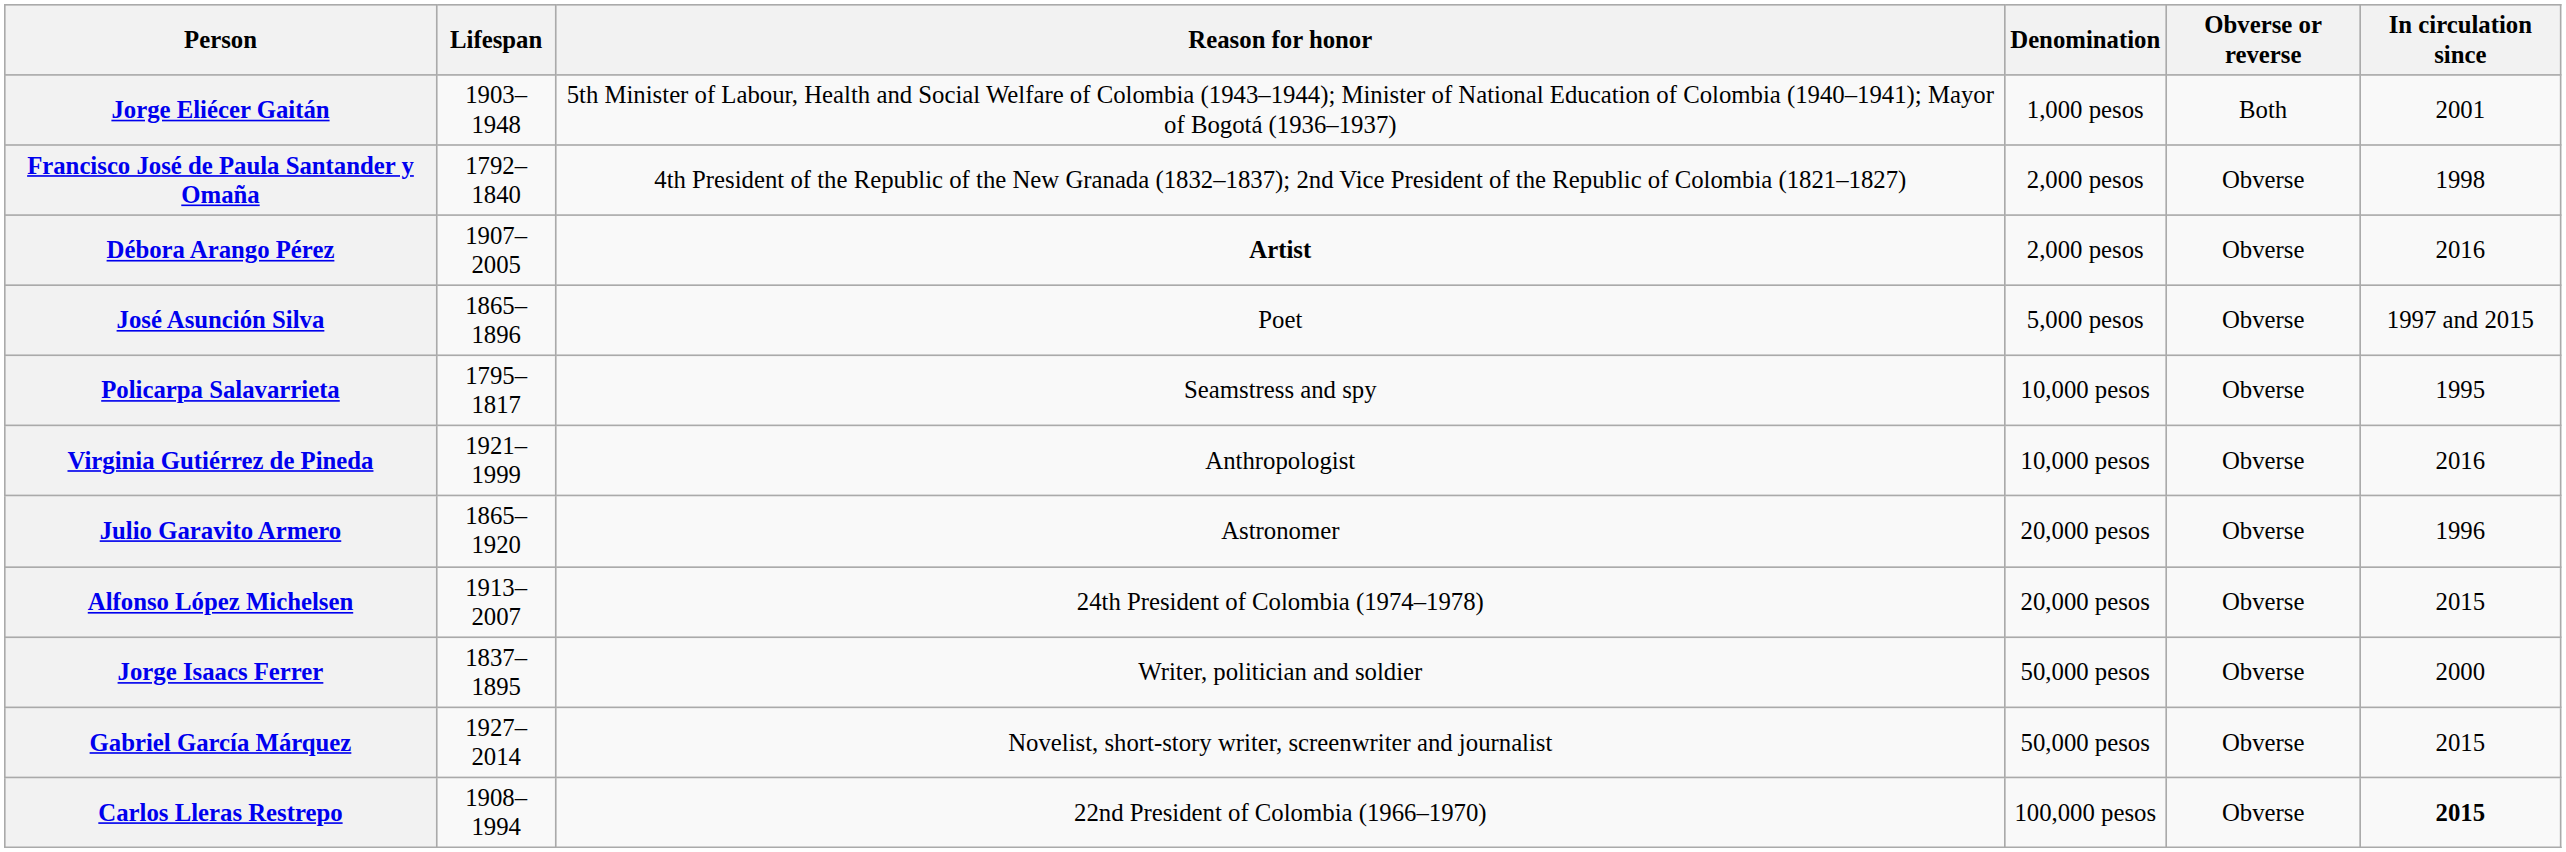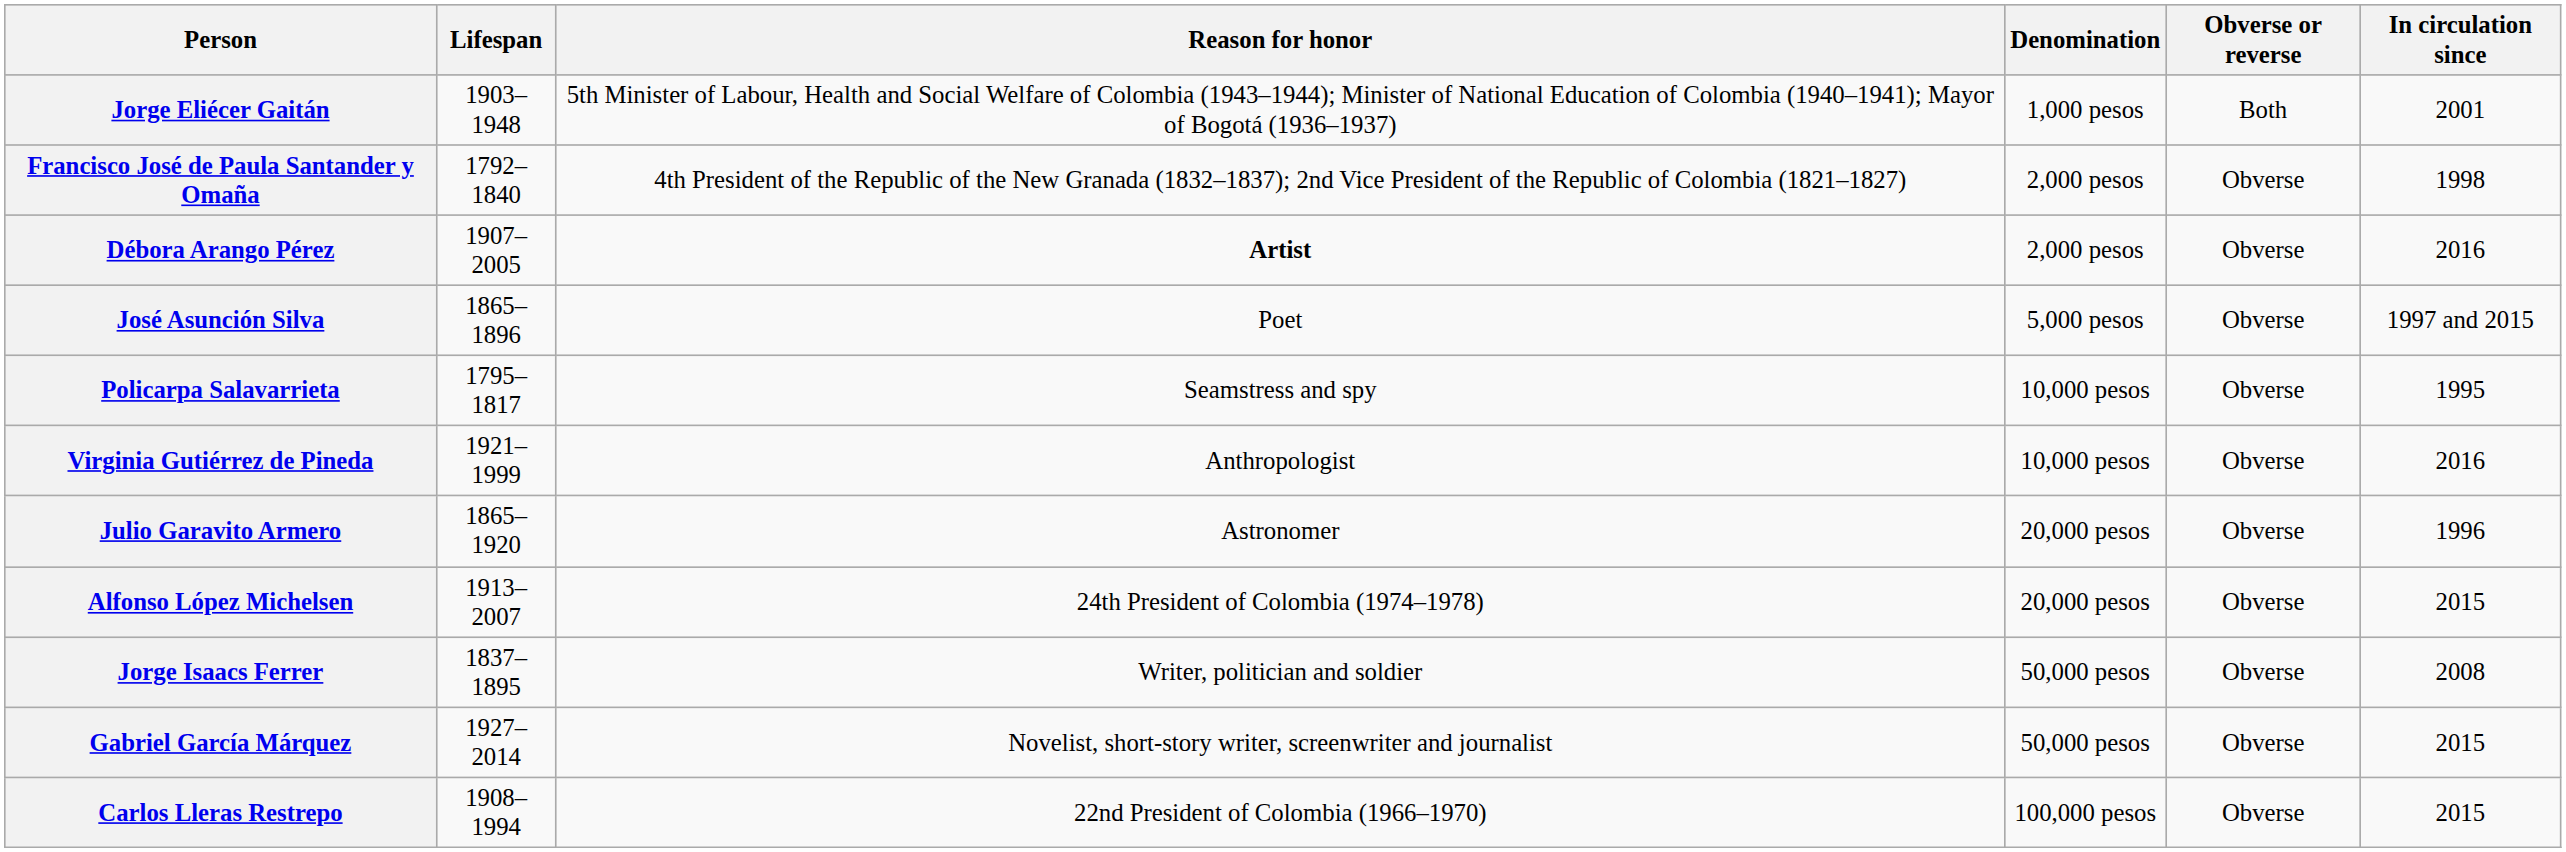Jorge Isaacs Ferrer | In circulation since: 2000 -> 2008
Carlos Lleras Restrepo | In circulation since: bold -> normal
